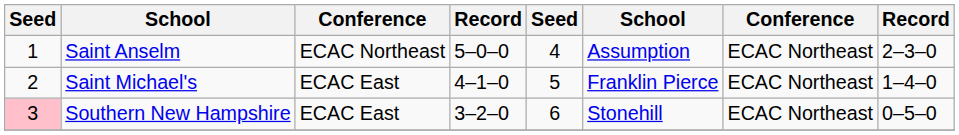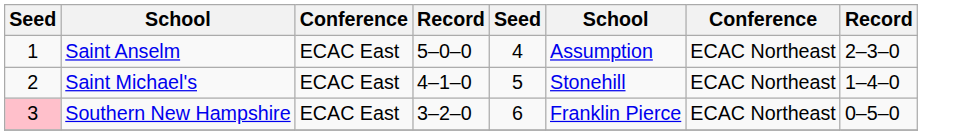Saint Anselm | column 3: ECAC Northeast -> ECAC East
Saint Michael's | column 6: Franklin Pierce -> Stonehill
Southern New Hampshire | column 6: Stonehill -> Franklin Pierce
